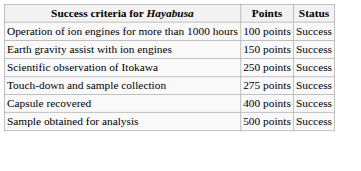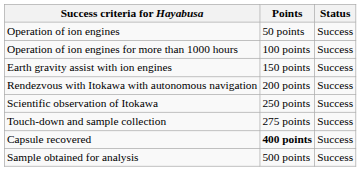+ row: Operation of ion engines | 50 points | Success
+ row: Rendezvous with Itokawa with autonomous navigation | 200 points | Success
Capsule recovered | Points: normal -> bold
